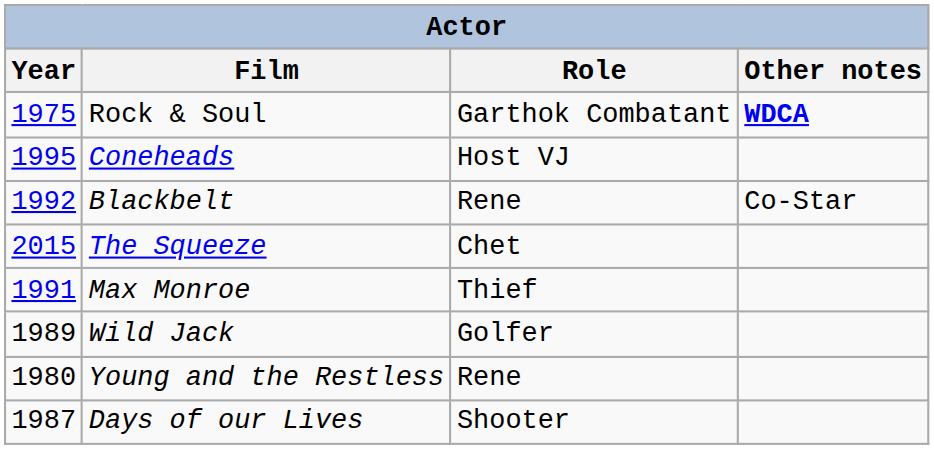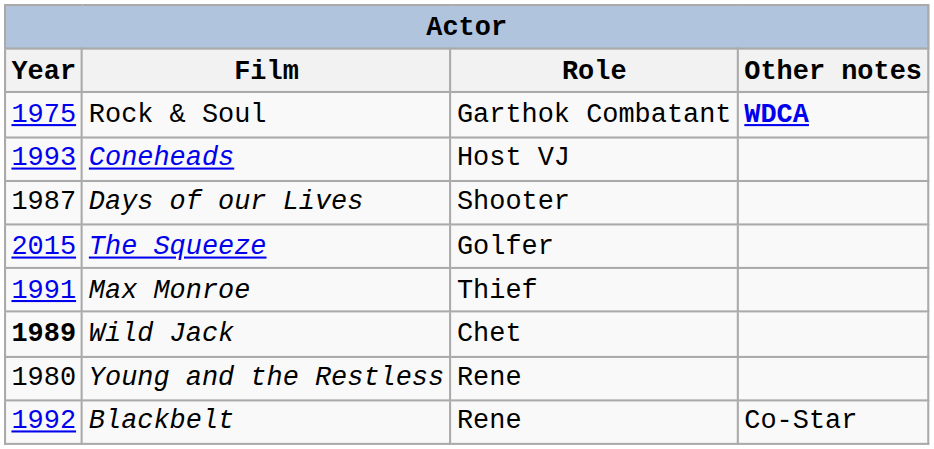Coneheads | Year: 1995 -> 1993
rows swapped: Blackbelt <-> Days of our Lives
The Squeeze | Role: Chet -> Golfer
Wild Jack | Year: normal -> bold
Wild Jack | Role: Golfer -> Chet
